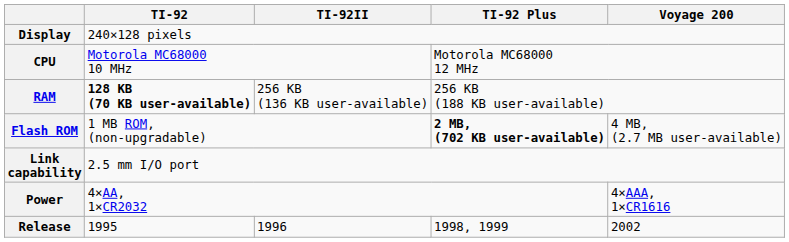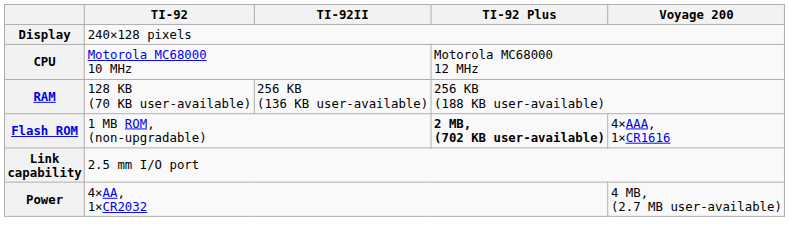RAM | TI-92: bold -> normal
Flash ROM | Voyage 200: 4 MB, (2.7 MB user-available) -> 4×AAA, 1×CR1616
Power | Voyage 200: 4×AAA, 1×CR1616 -> 4 MB, (2.7 MB user-available)
- row: Release | 1995 | 1996 | 1998, 1999 | 2002
